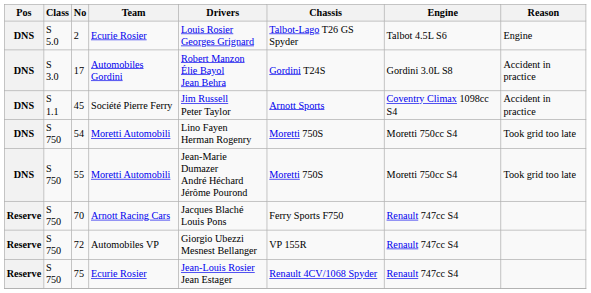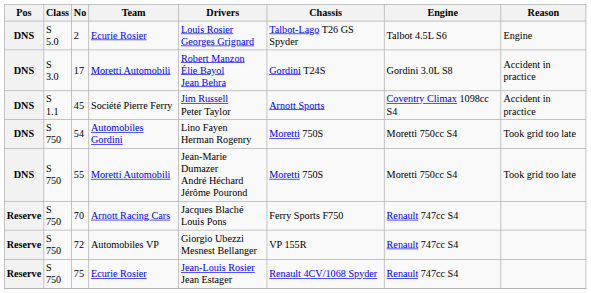17 | Team: Automobiles Gordini -> Moretti Automobili
54 | Team: Moretti Automobili -> Automobiles Gordini
